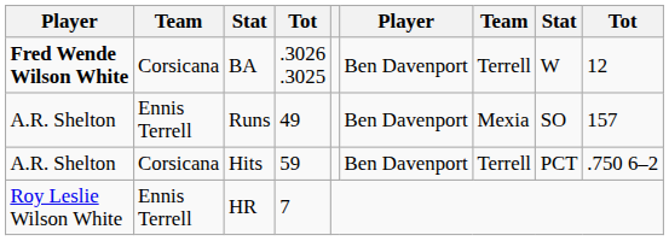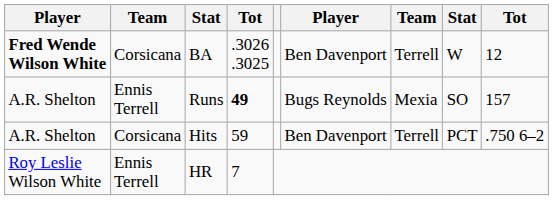Runs | column 4: normal -> bold
Runs | column 6: Ben Davenport -> Bugs Reynolds
